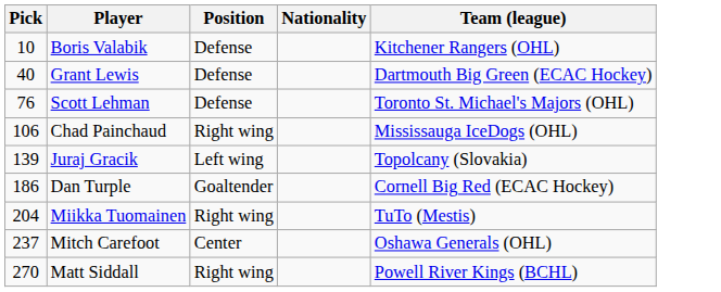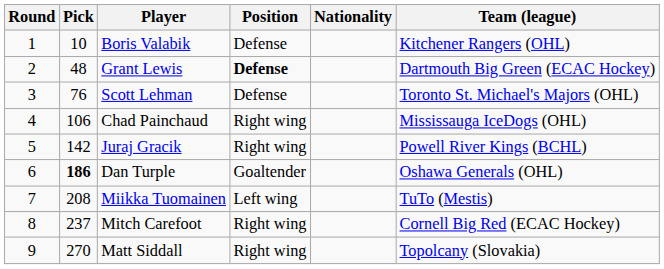+ column: Round | 1 | 2 | 3 | 4 | 5 | 6 | 7 | 8 | 9
Grant Lewis | Pick: 40 -> 48
Grant Lewis | Position: normal -> bold
Juraj Gracik | Pick: 139 -> 142
Juraj Gracik | Position: Left wing -> Right wing
Juraj Gracik | Team (league): Topolcany (Slovakia) -> Powell River Kings (BCHL)
Dan Turple | Pick: normal -> bold
Dan Turple | Team (league): Cornell Big Red (ECAC Hockey) -> Oshawa Generals (OHL)
Miikka Tuomainen | Pick: 204 -> 208
Miikka Tuomainen | Position: Right wing -> Left wing
Mitch Carefoot | Position: Center -> Right wing
Mitch Carefoot | Team (league): Oshawa Generals (OHL) -> Cornell Big Red (ECAC Hockey)
Matt Siddall | Team (league): Powell River Kings (BCHL) -> Topolcany (Slovakia)
